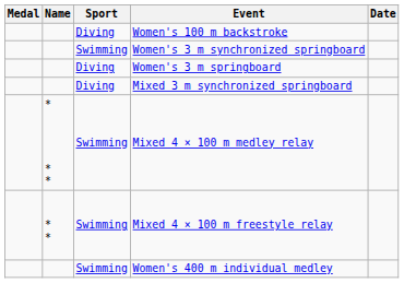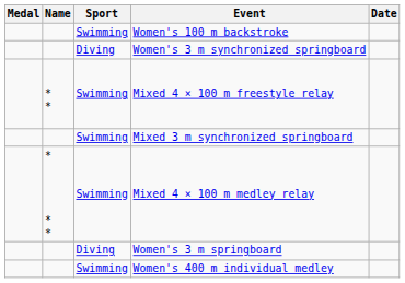Women's 100 m backstroke | Sport: Diving -> Swimming
Women's 3 m synchronized springboard | Sport: Swimming -> Diving
rows swapped: Women's 3 m springboard <-> Mixed 4 × 100 m freestyle relay
Mixed 3 m synchronized springboard | Sport: Diving -> Swimming
